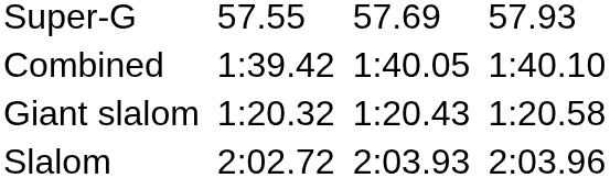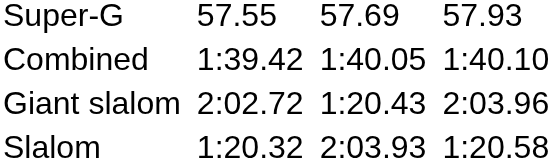Giant slalom | column 3: 1:20.32 -> 2:02.72
Giant slalom | column 7: 1:20.58 -> 2:03.96
Slalom | column 3: 2:02.72 -> 1:20.32
Slalom | column 7: 2:03.96 -> 1:20.58
